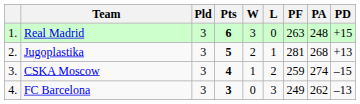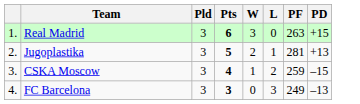- column: PA | 248 | 268 | 274 | 262
